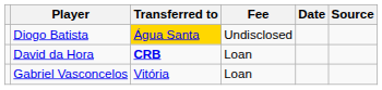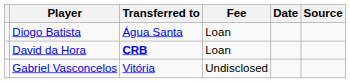Diogo Batista | Transferred to: gold background -> no background
Diogo Batista | Fee: Undisclosed -> Loan
Gabriel Vasconcelos | Fee: Loan -> Undisclosed
